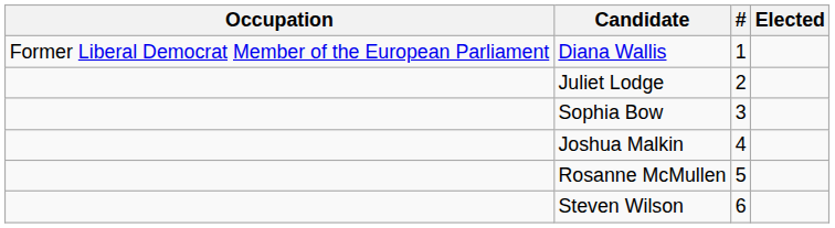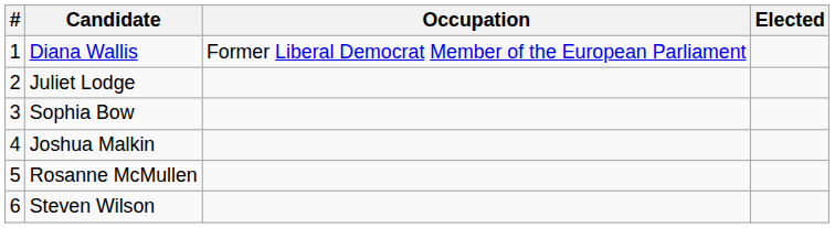columns swapped: # <-> Occupation
